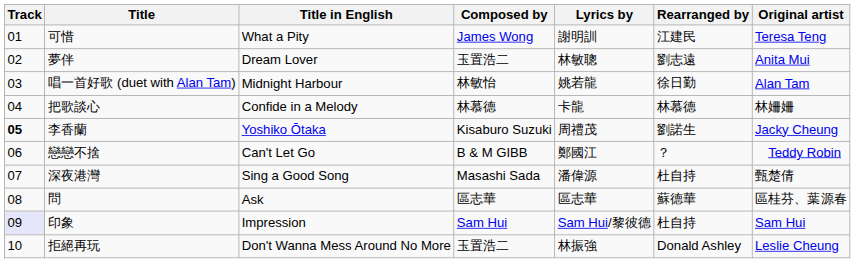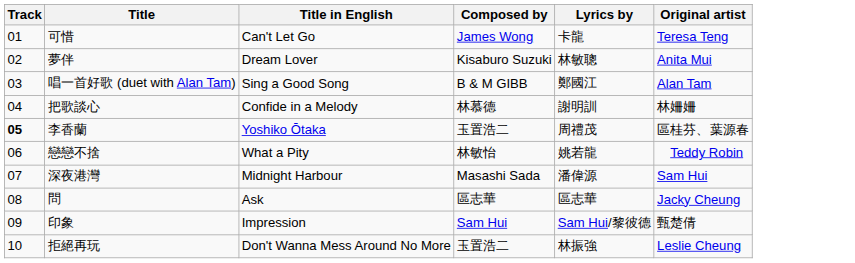- column: Rearranged by | 江建民 | 劉志遠 | 徐日勤 | 林慕德 | 劉諾生 | ？ | 杜自持 | 蘇德華 | 杜自持 | Donald Ashley
可惜 | Title in English: What a Pity -> Can't Let Go
可惜 | Lyrics by: 謝明訓 -> 卡龍
夢伴 | Composed by: 玉置浩二 -> Kisaburo Suzuki
唱一首好歌 (duet with Alan Tam) | Title in English: Midnight Harbour -> Sing a Good Song
唱一首好歌 (duet with Alan Tam) | Composed by: 林敏怡 -> B & M GIBB
唱一首好歌 (duet with Alan Tam) | Lyrics by: 姚若龍 -> 鄭國江
把歌談心 | Lyrics by: 卡龍 -> 謝明訓
李香蘭 | Composed by: Kisaburo Suzuki -> 玉置浩二
李香蘭 | Original artist: Jacky Cheung -> 區桂芬、葉源春
戀戀不捨 | Title in English: Can't Let Go -> What a Pity
戀戀不捨 | Composed by: B & M GIBB -> 林敏怡
戀戀不捨 | Lyrics by: 鄭國江 -> 姚若龍
深夜港灣 | Title in English: Sing a Good Song -> Midnight Harbour
深夜港灣 | Original artist: 甄楚倩 -> Sam Hui
問 | Original artist: 區桂芬、葉源春 -> Jacky Cheung
印象 | Track: lavender background -> no background
印象 | Original artist: Sam Hui -> 甄楚倩
